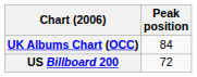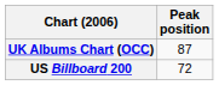UK Albums Chart (OCC) | Peak position: 84 -> 87
